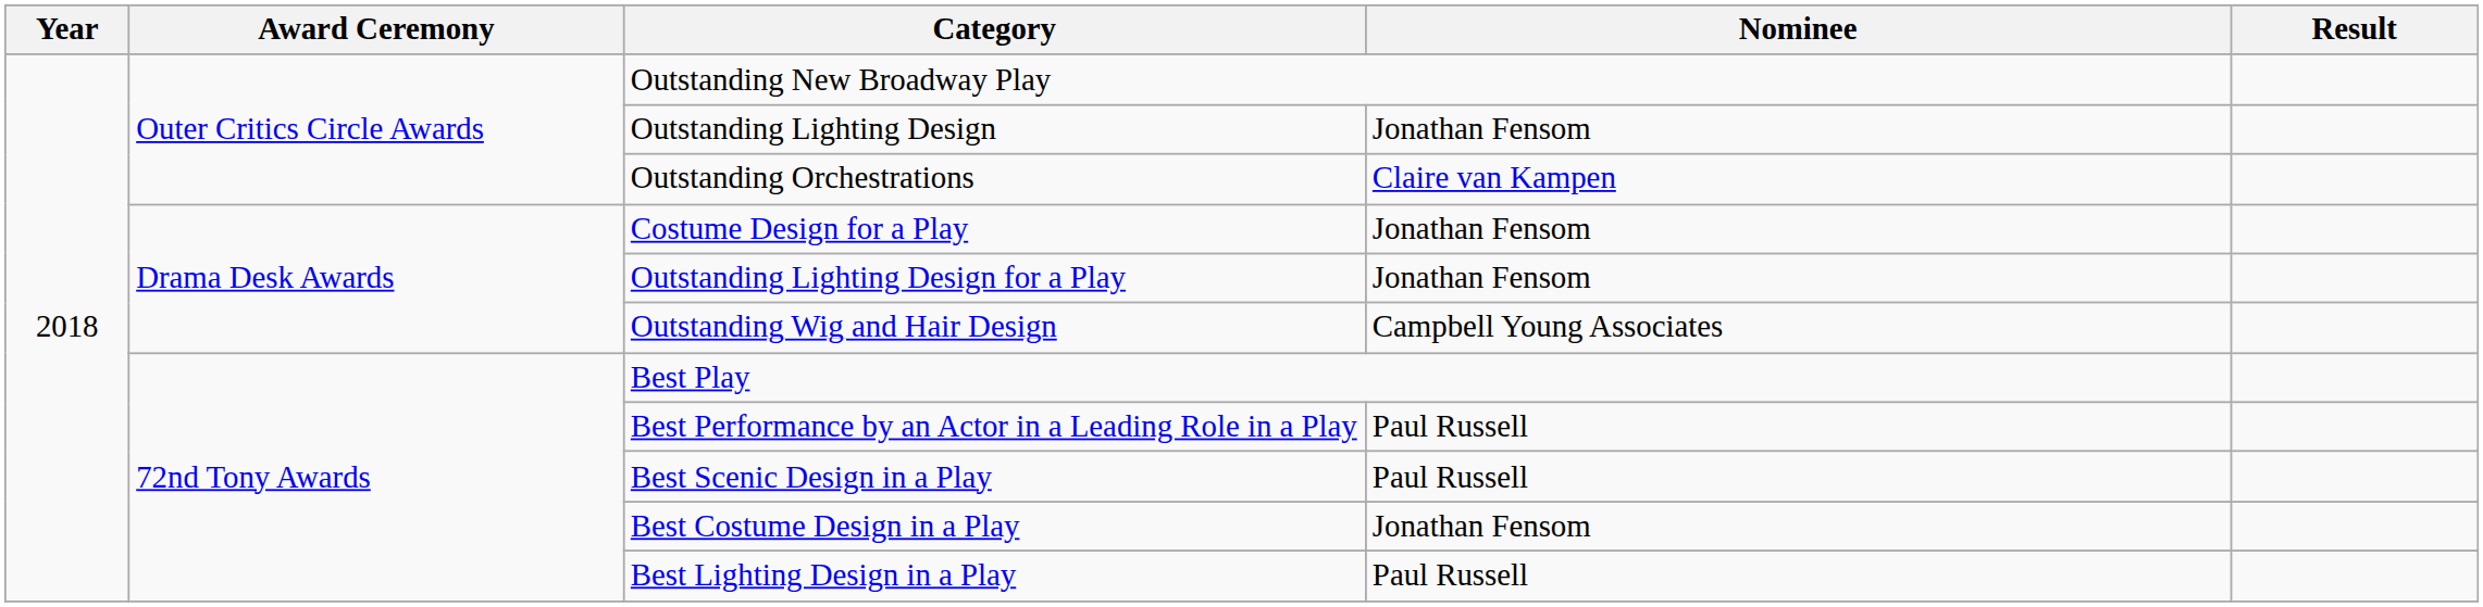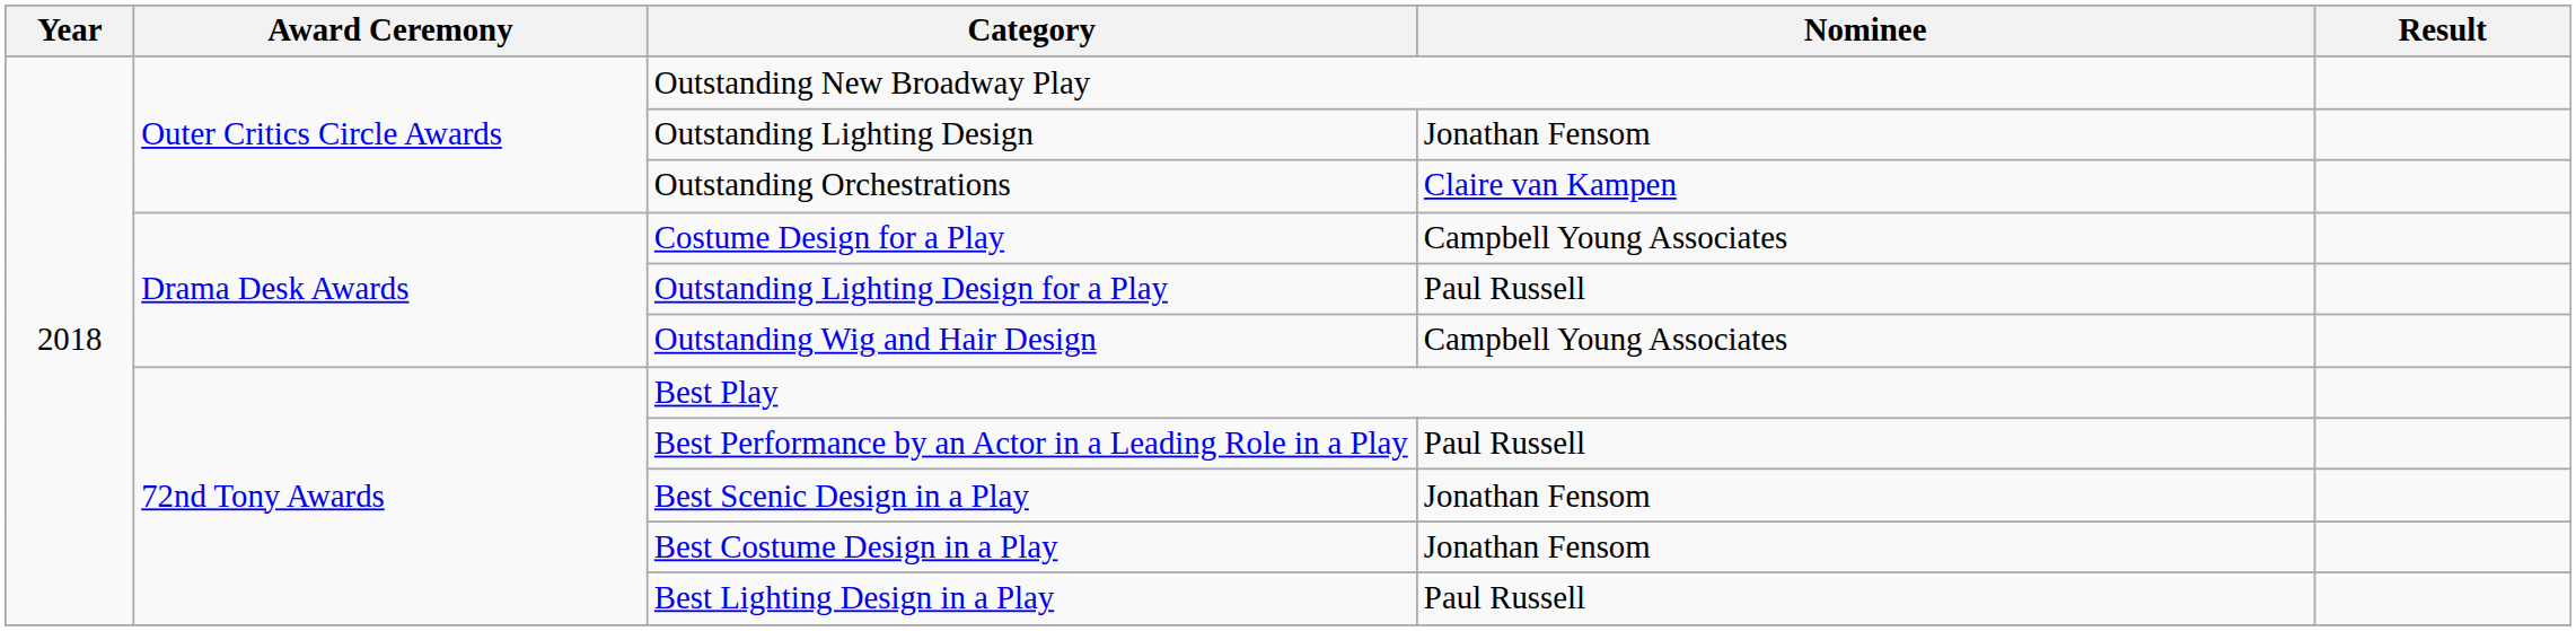Costume Design for a Play | Nominee: Jonathan Fensom -> Campbell Young Associates
Outstanding Lighting Design for a Play | Nominee: Jonathan Fensom -> Paul Russell
Best Scenic Design in a Play | Nominee: Paul Russell -> Jonathan Fensom
